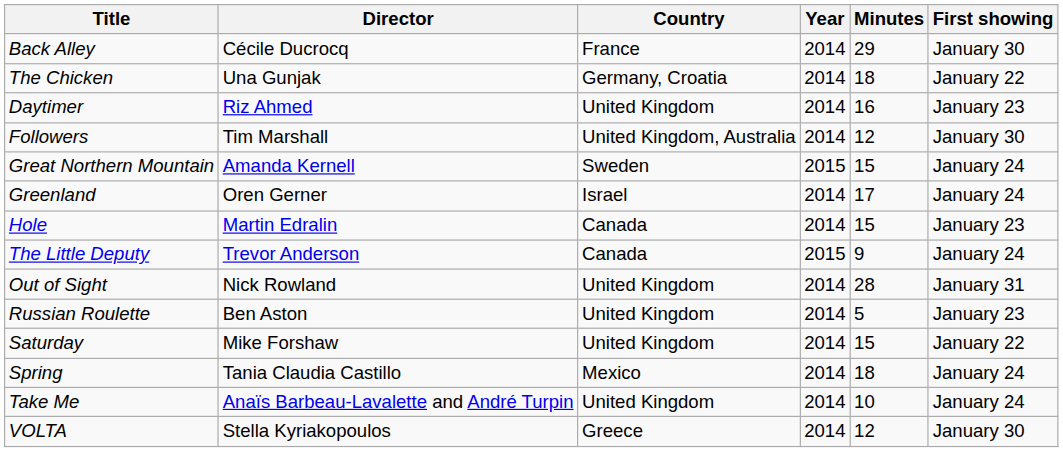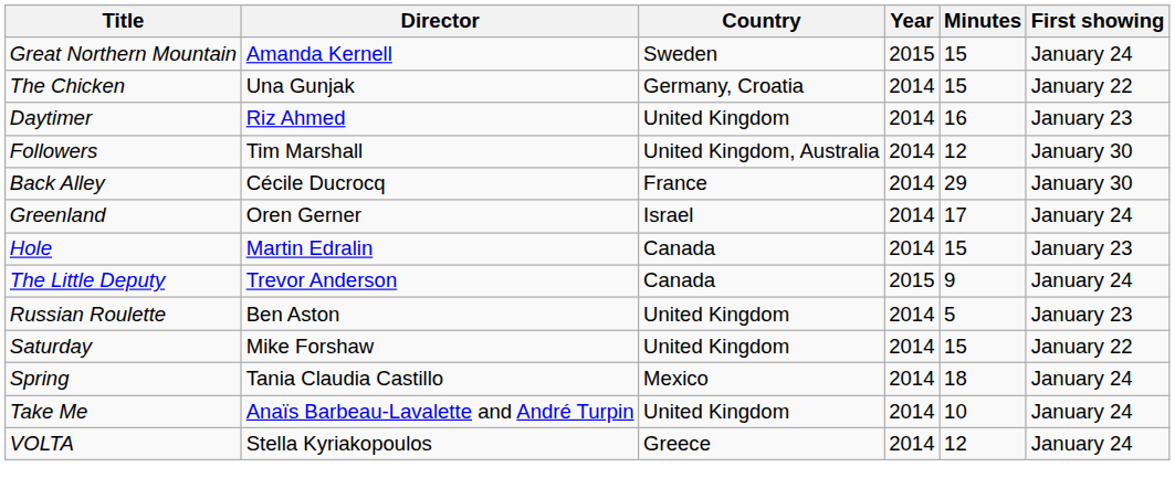rows swapped: Back Alley <-> Great Northern Mountain
The Chicken | Minutes: 18 -> 15
- row: Out of Sight | Nick Rowland | United Kingdom | 2014 | 28 | January 31
VOLTA | First showing: January 30 -> January 24
